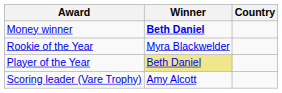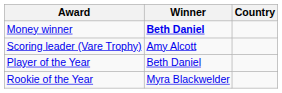rows swapped: Scoring leader (Vare Trophy) <-> Rookie of the Year
Player of the Year | Winner: khaki background -> no background
